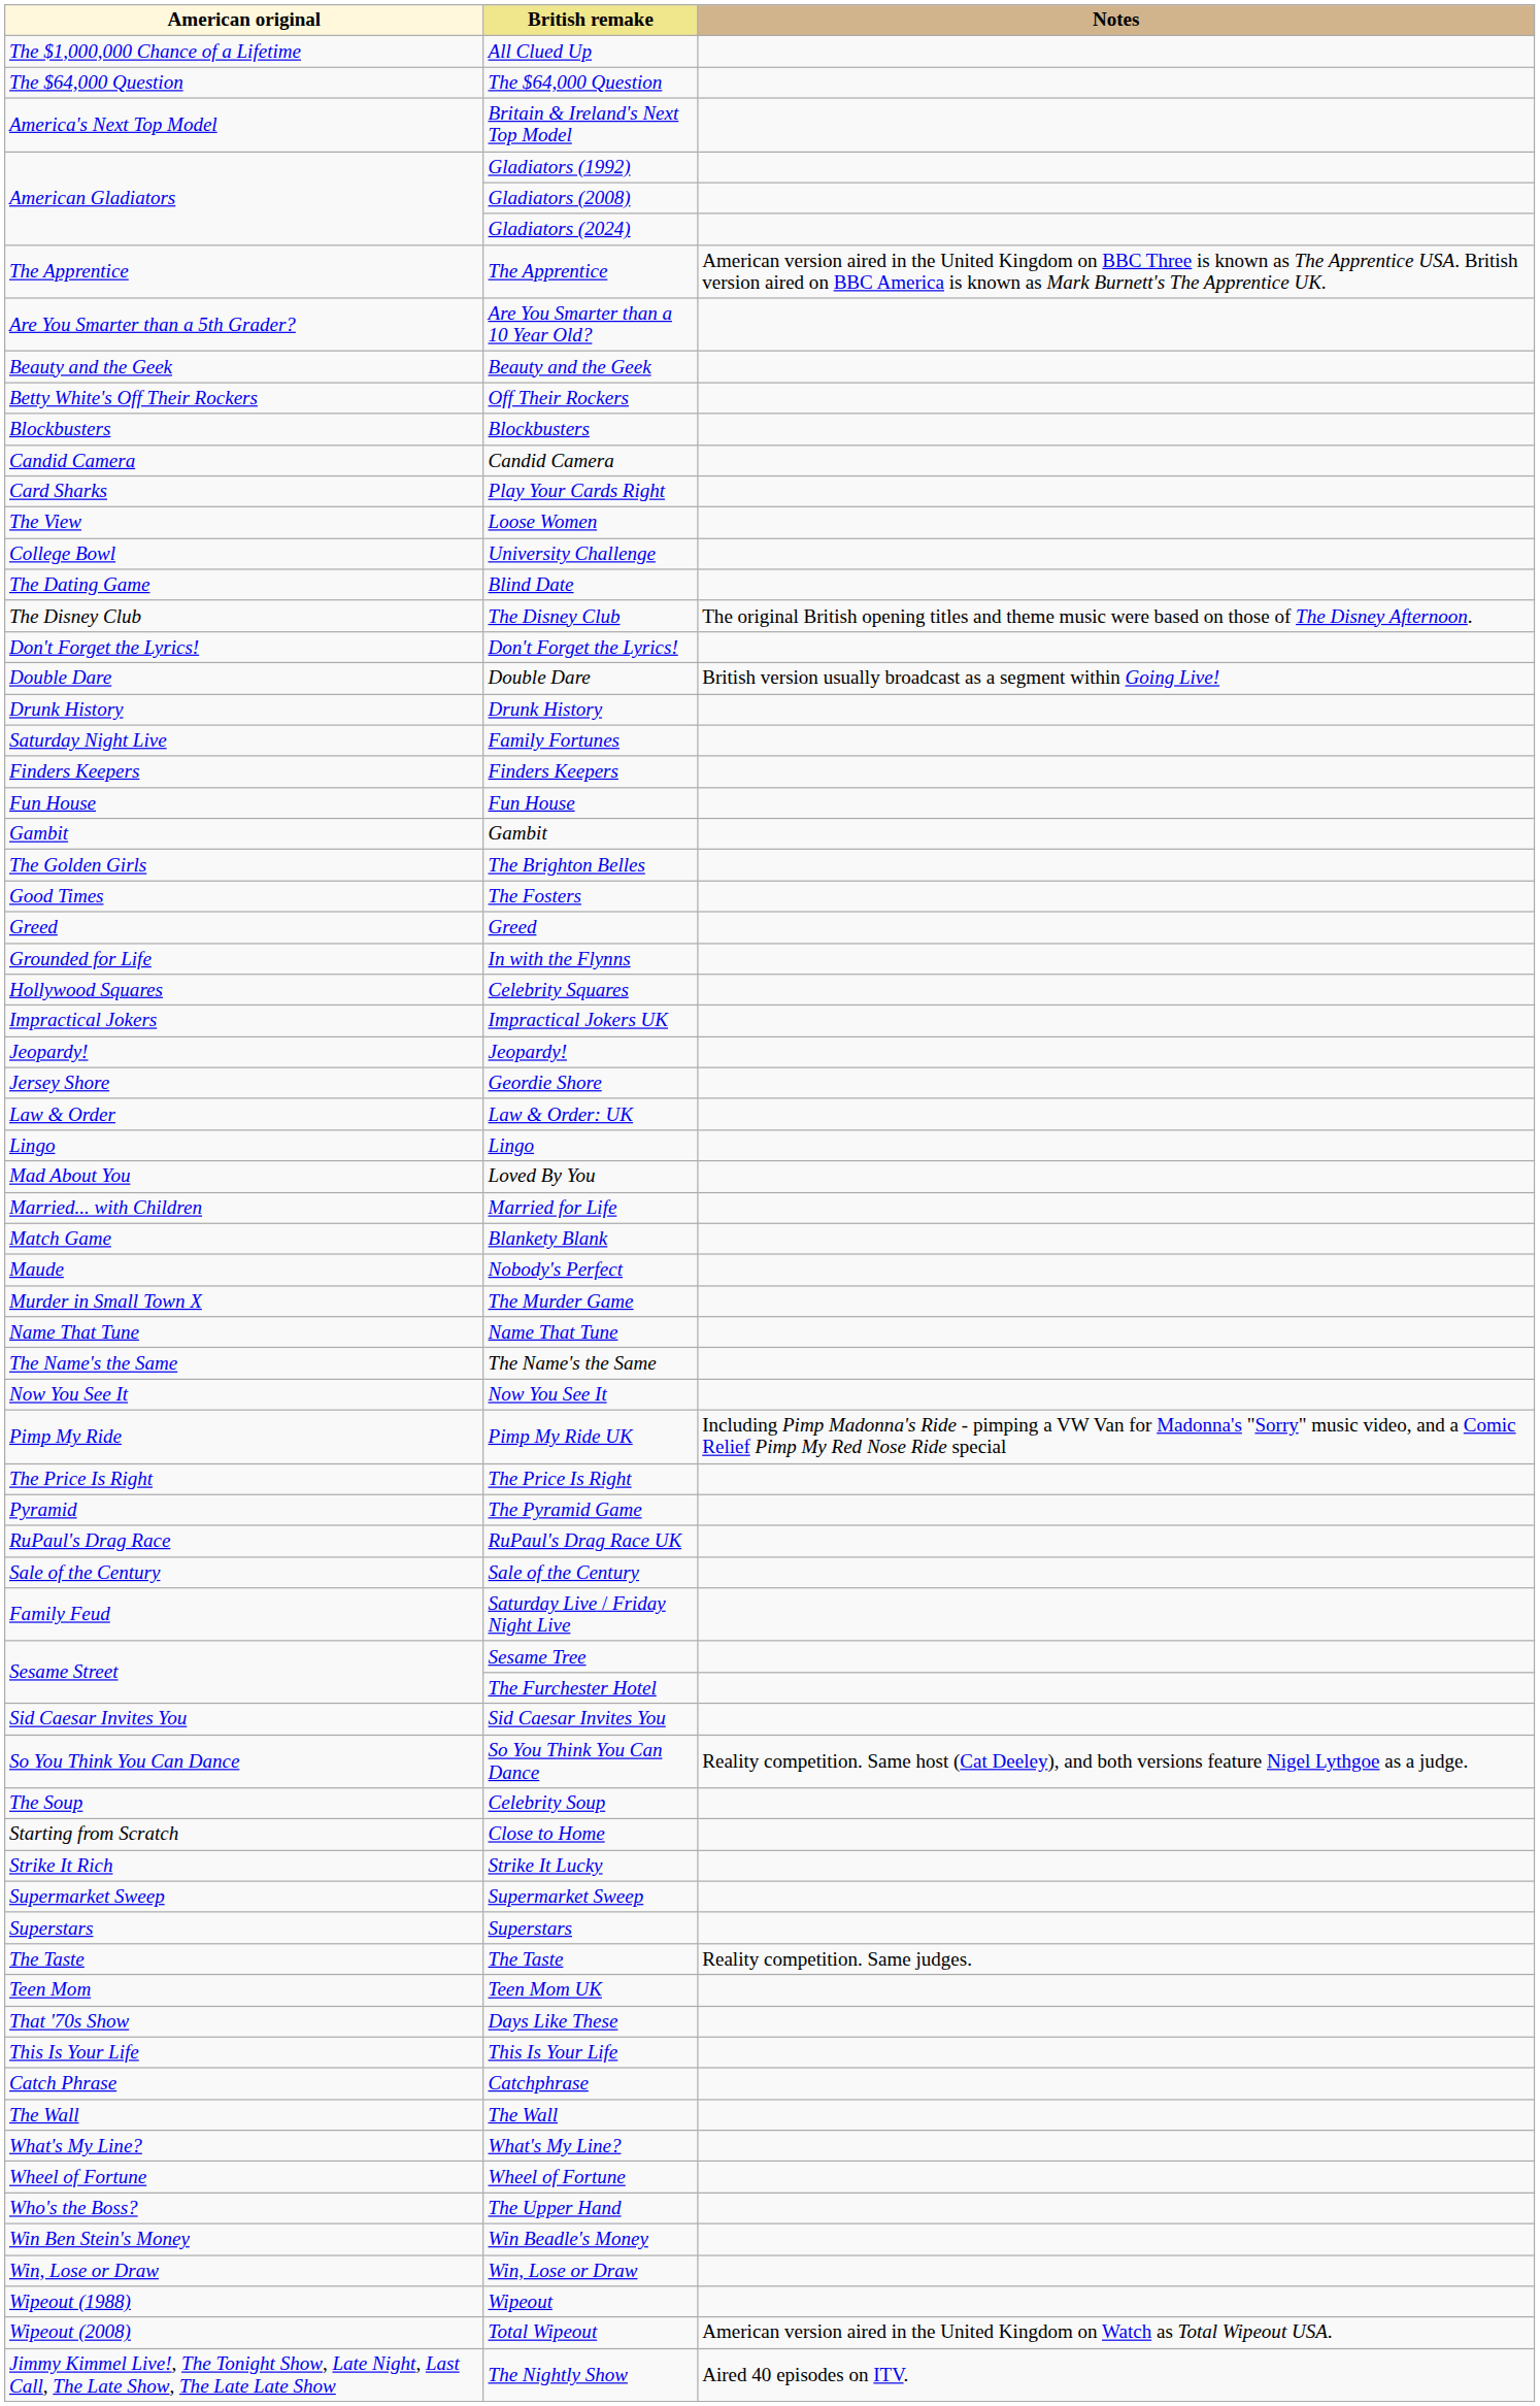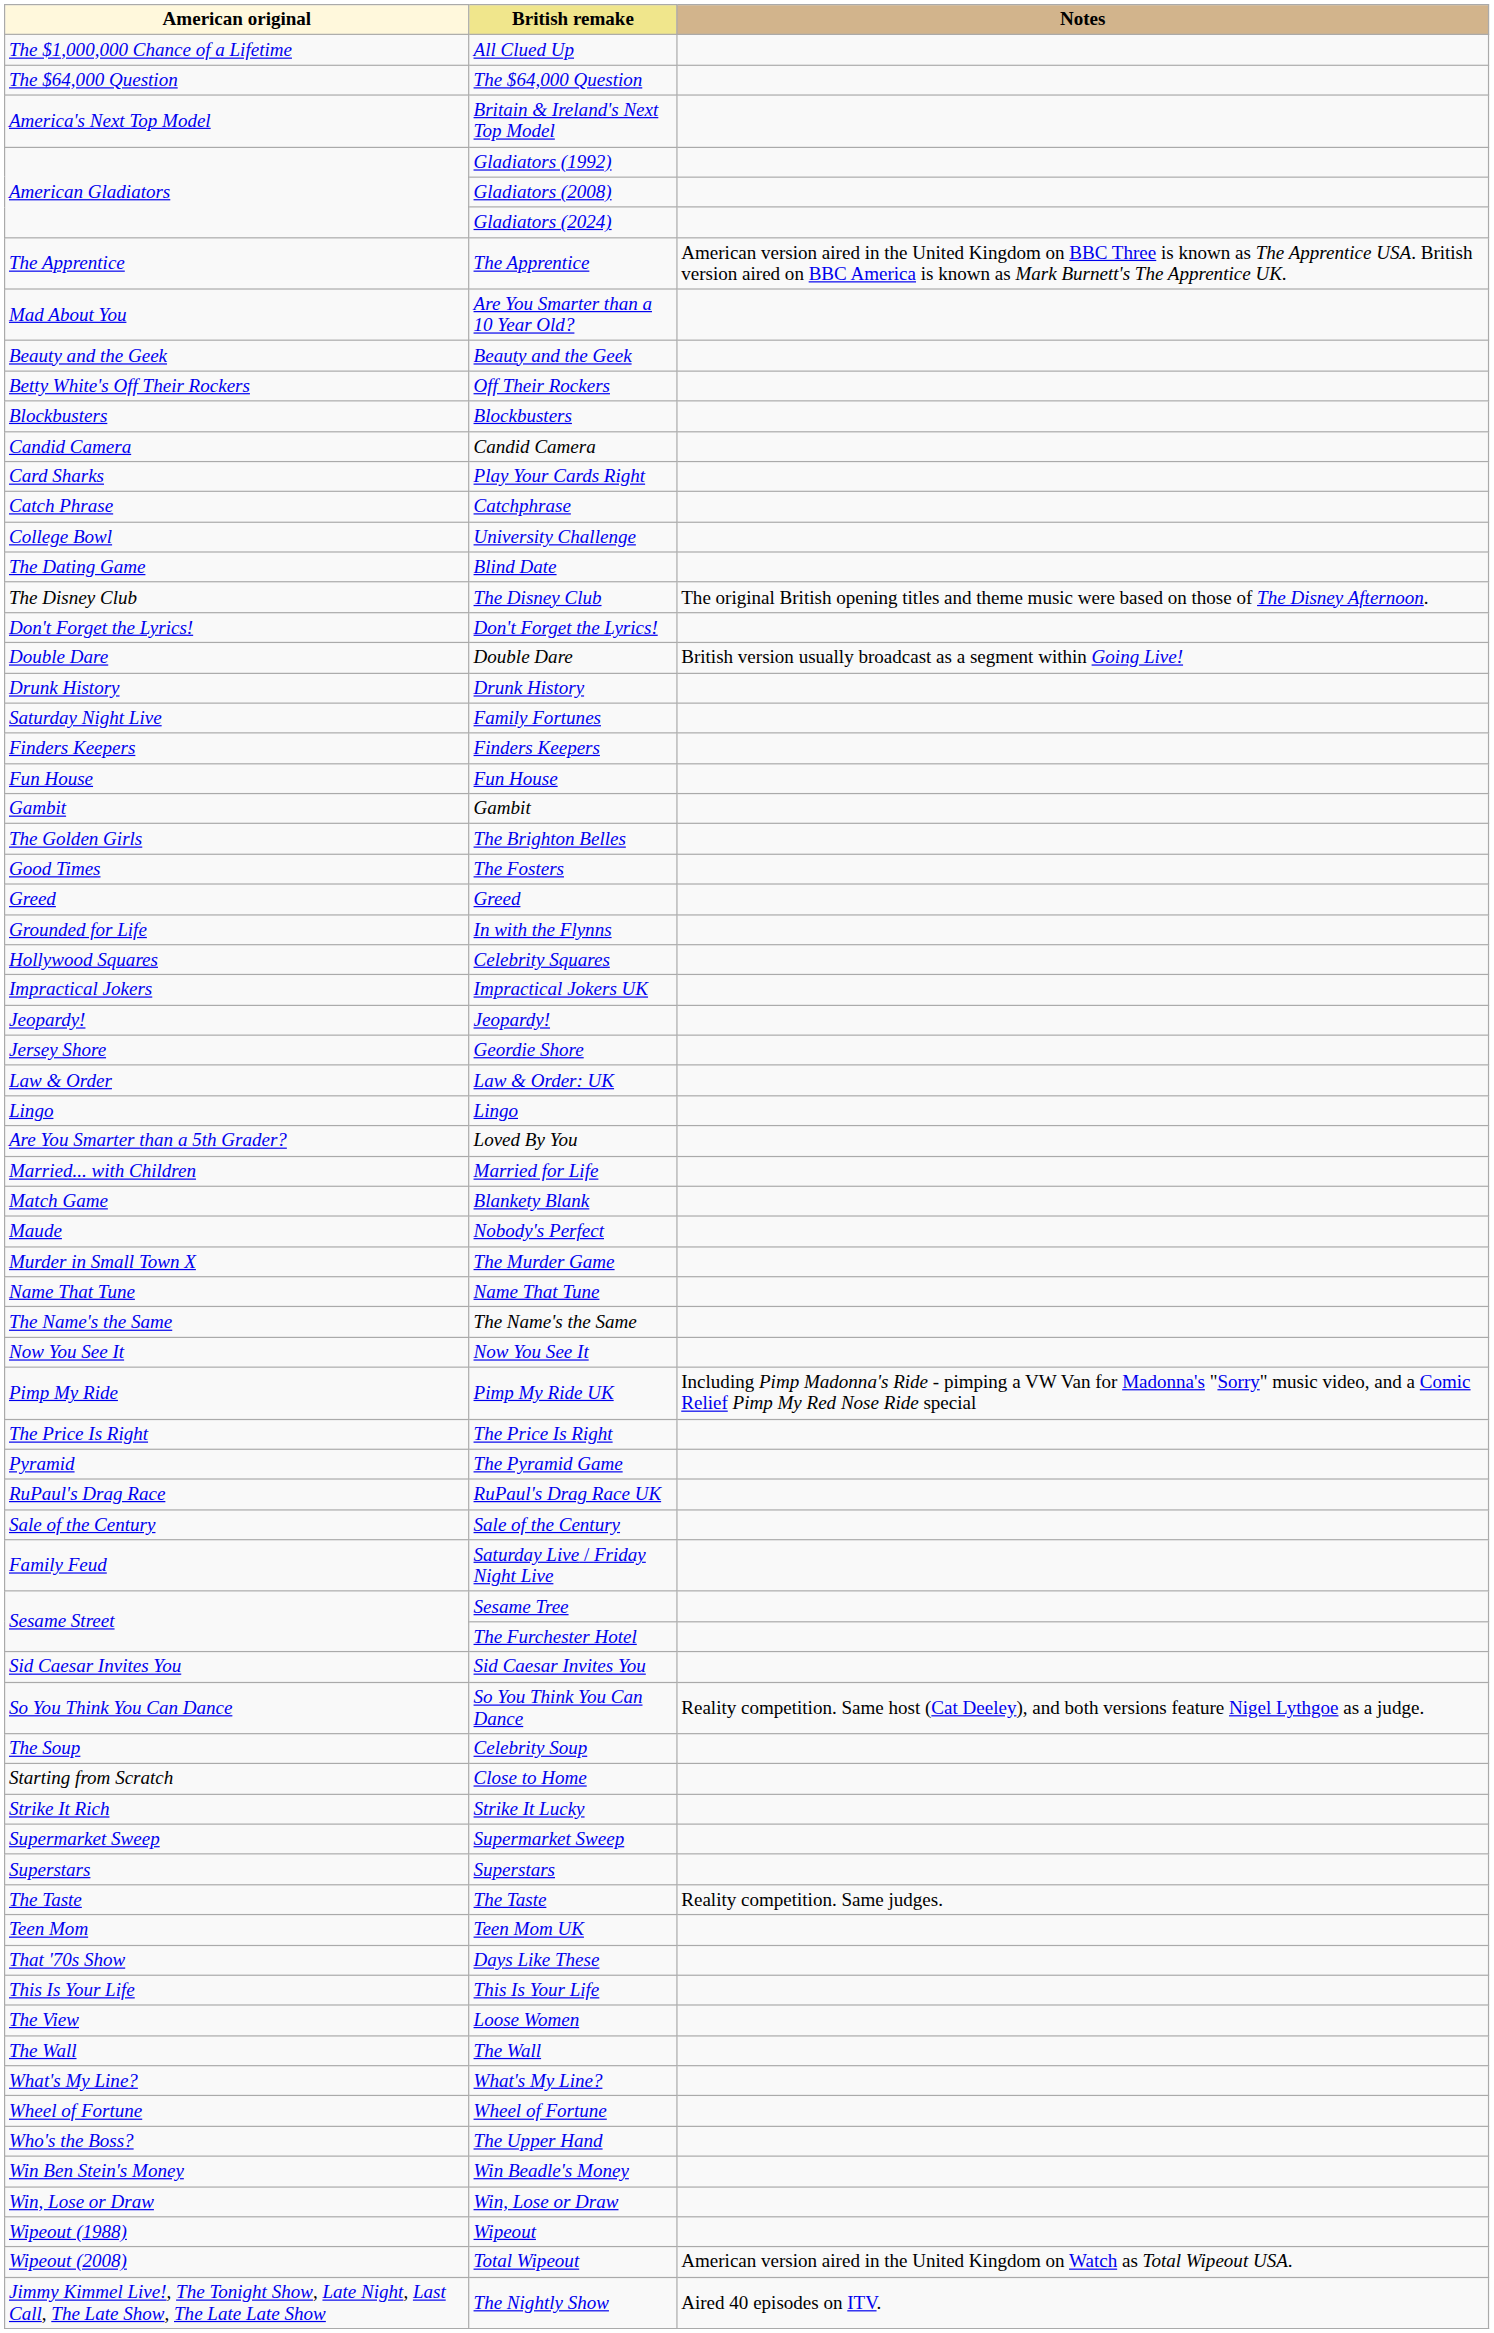Are You Smarter than a 10 Year Old? | American original: Are You Smarter than a 5th Grader? -> Mad About You
rows swapped: Catchphrase <-> Loose Women
Loved By You | American original: Mad About You -> Are You Smarter than a 5th Grader?
